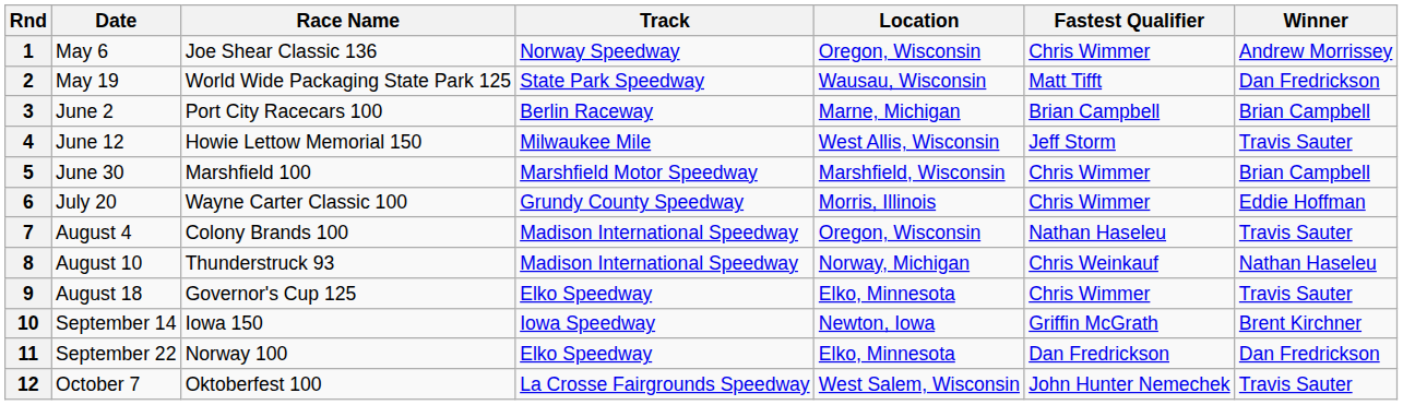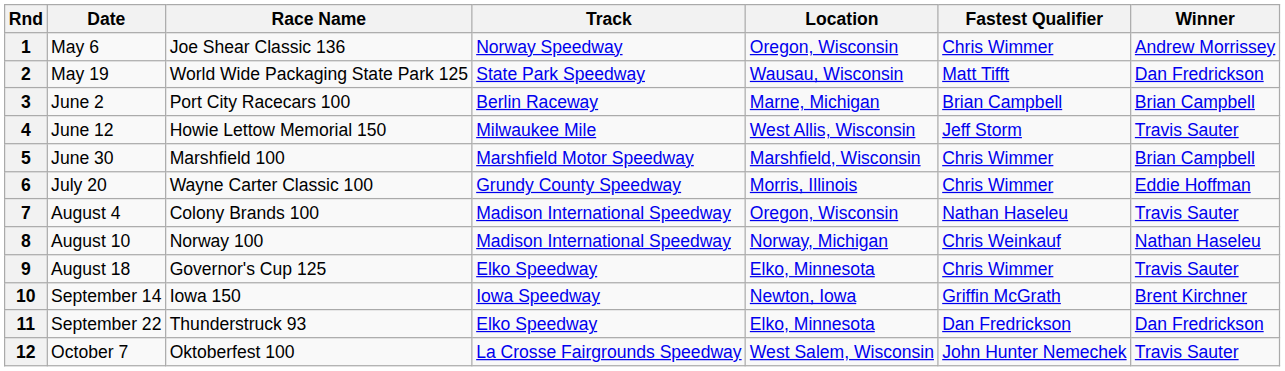8 | Race Name: Thunderstruck 93 -> Norway 100
11 | Race Name: Norway 100 -> Thunderstruck 93
